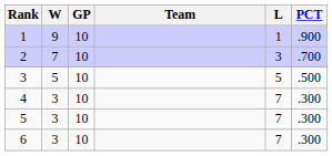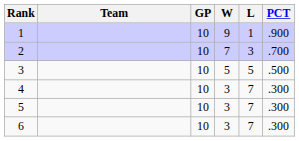columns swapped: Team <-> W
